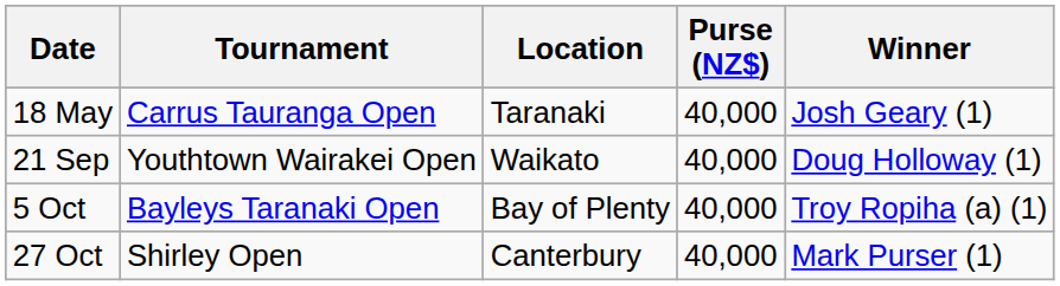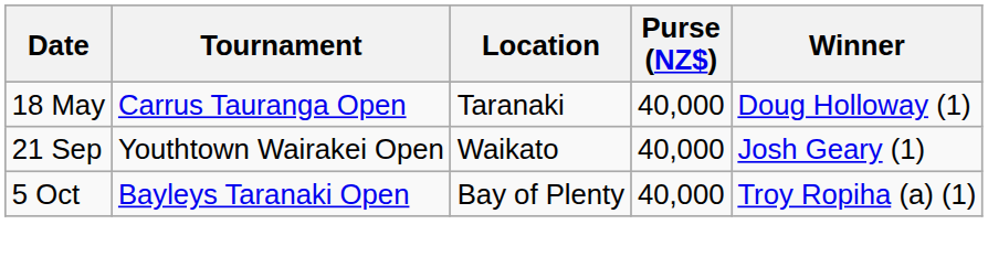18 May | Winner: Josh Geary (1) -> Doug Holloway (1)
21 Sep | Winner: Doug Holloway (1) -> Josh Geary (1)
- row: 27 Oct | Shirley Open | Canterbury | 40,000 | Mark Purser (1)
